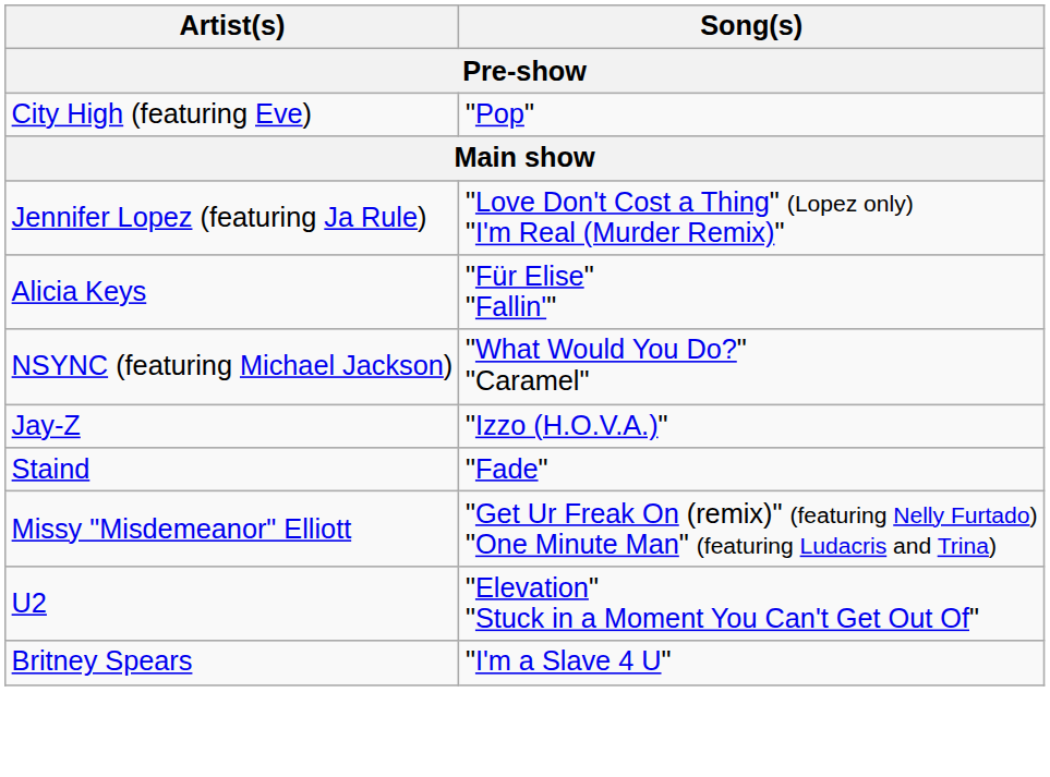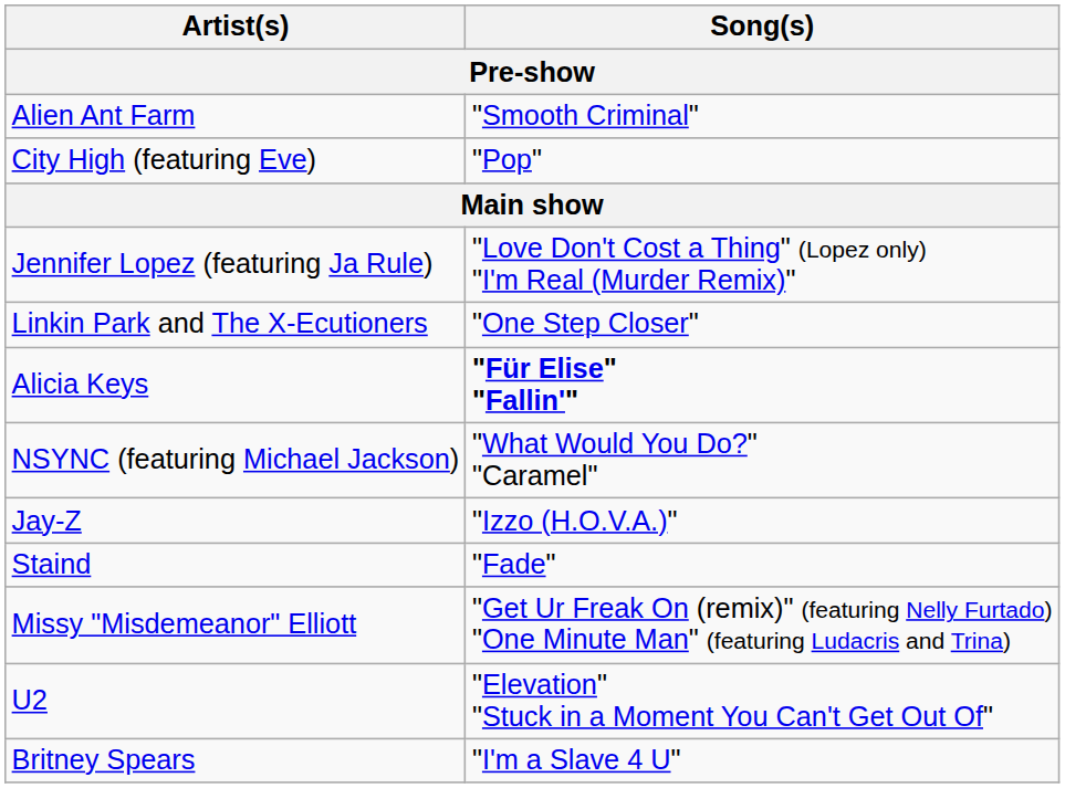+ row: Alien Ant Farm | "Smooth Criminal"
+ row: Linkin Park and The X-Ecutioners | "One Step Closer"
Alicia Keys | Song(s): normal -> bold
